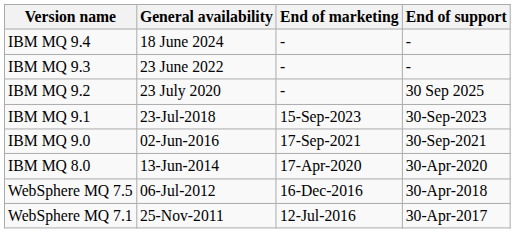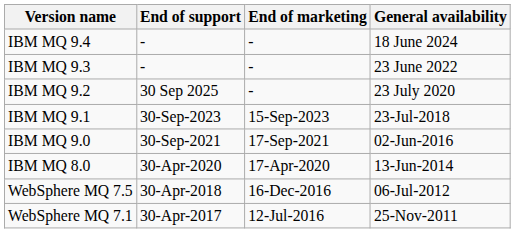columns swapped: General availability <-> End of support
